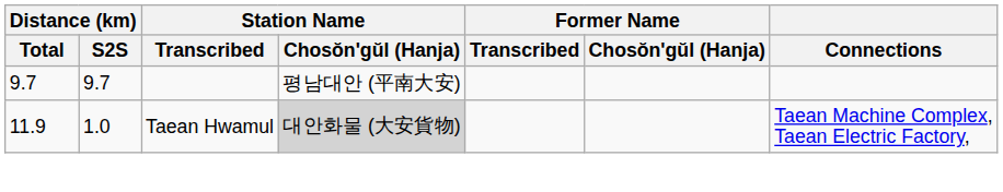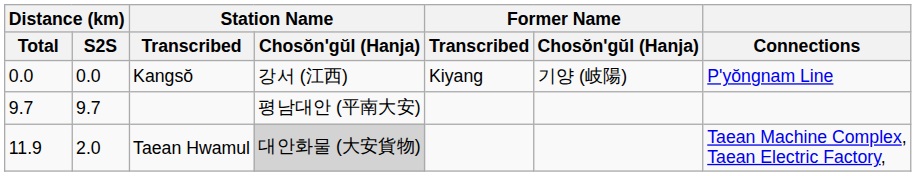+ row: 0.0 | 0.0 | Kangsŏ | 강서 (江西) | Kiyang | 기양 (岐陽) | P'yŏngnam Line
Taean Hwamul | Distance (km) / S2S: 1.0 -> 2.0
